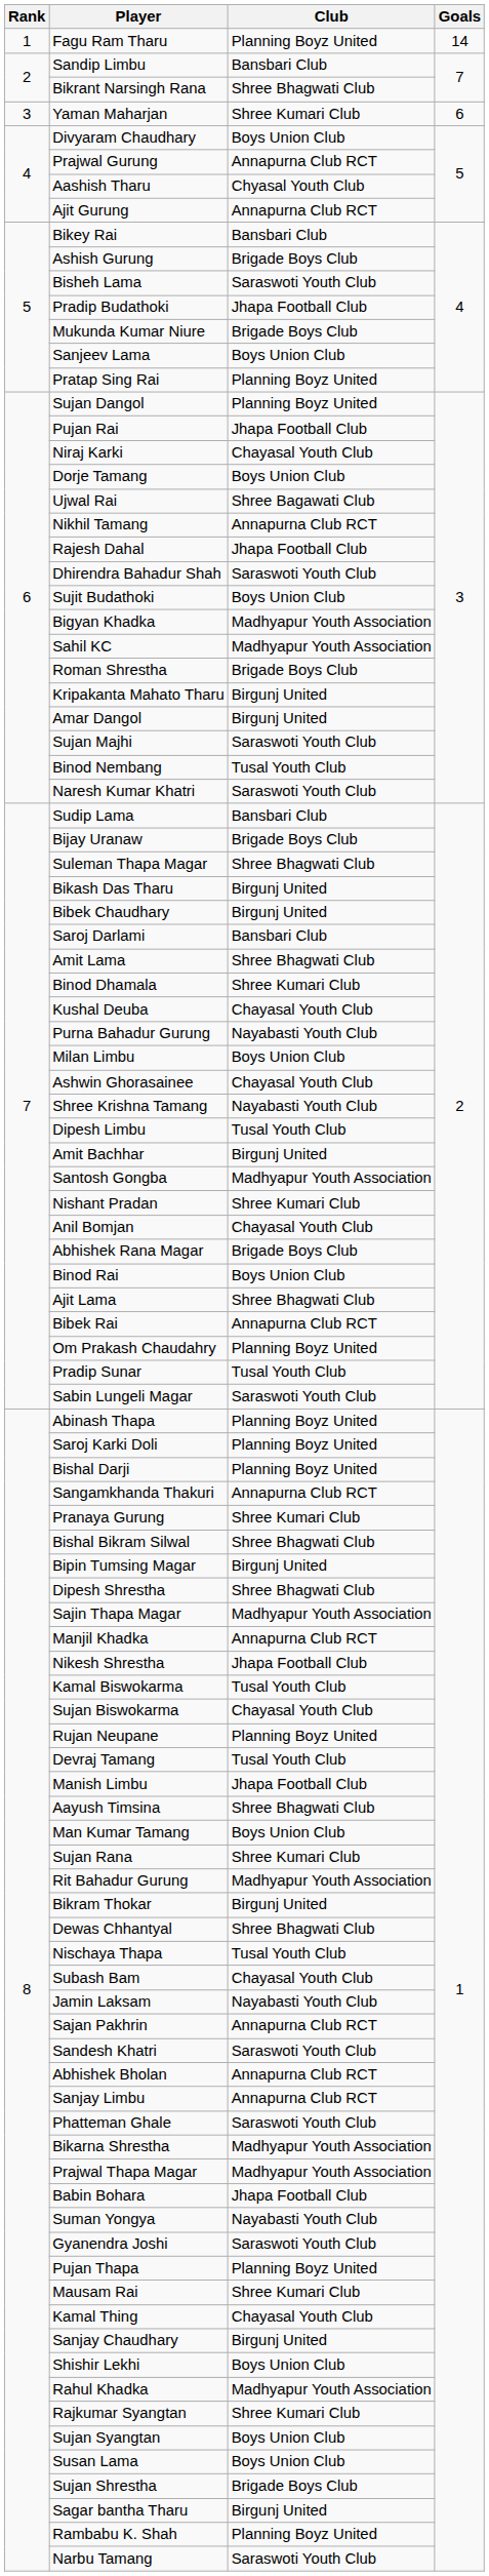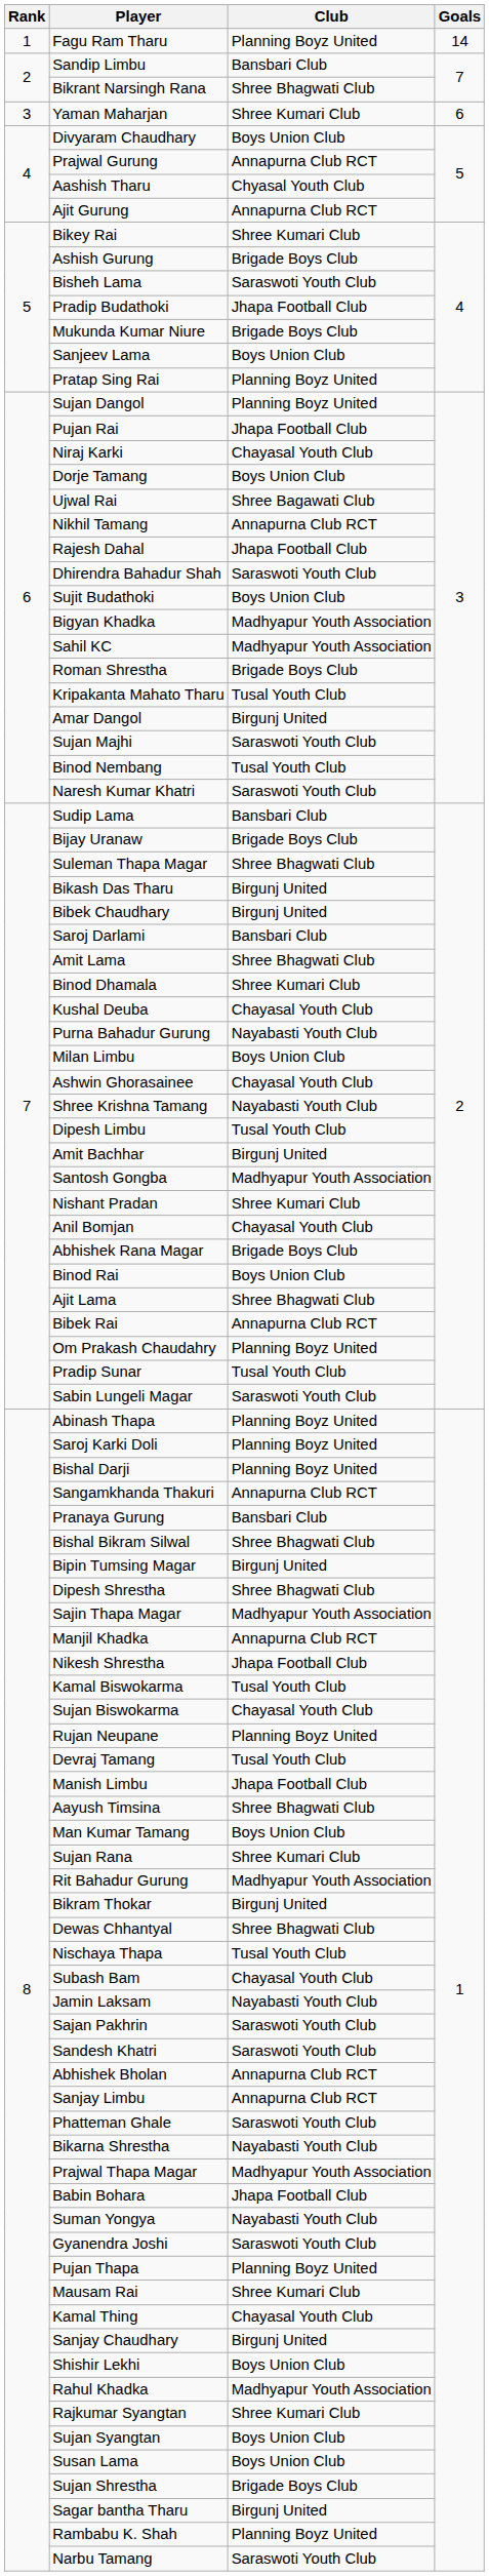Bikey Rai | Club: Bansbari Club -> Shree Kumari Club
Kripakanta Mahato Tharu | Club: Birgunj United -> Tusal Youth Club
Pranaya Gurung | Club: Shree Kumari Club -> Bansbari Club
Sajan Pakhrin | Club: Annapurna Club RCT -> Saraswoti Youth Club
Bikarna Shrestha | Club: Madhyapur Youth Association -> Nayabasti Youth Club
